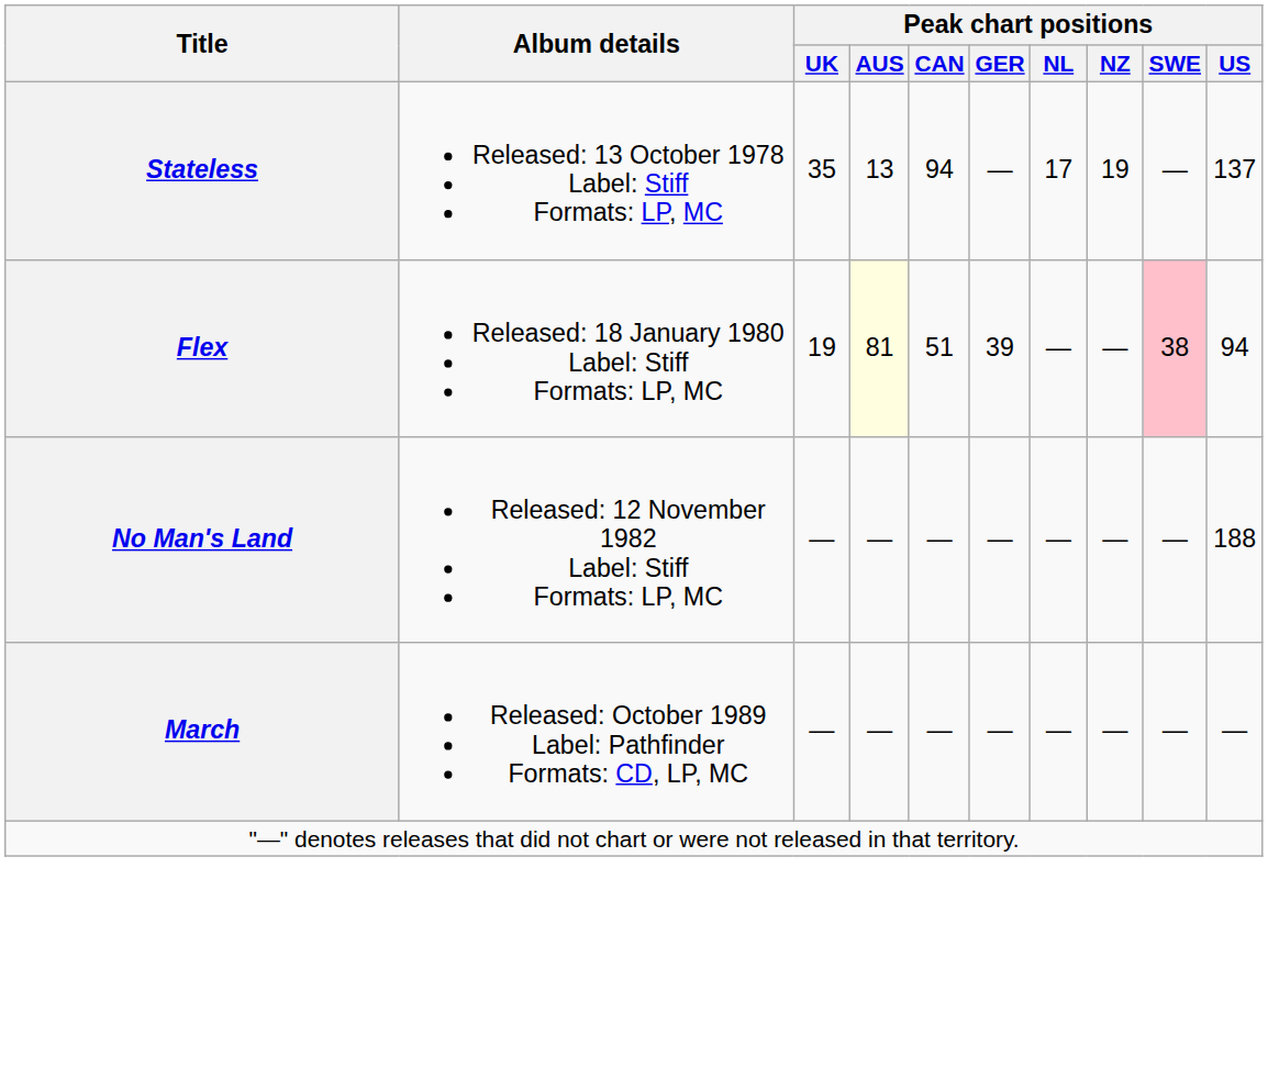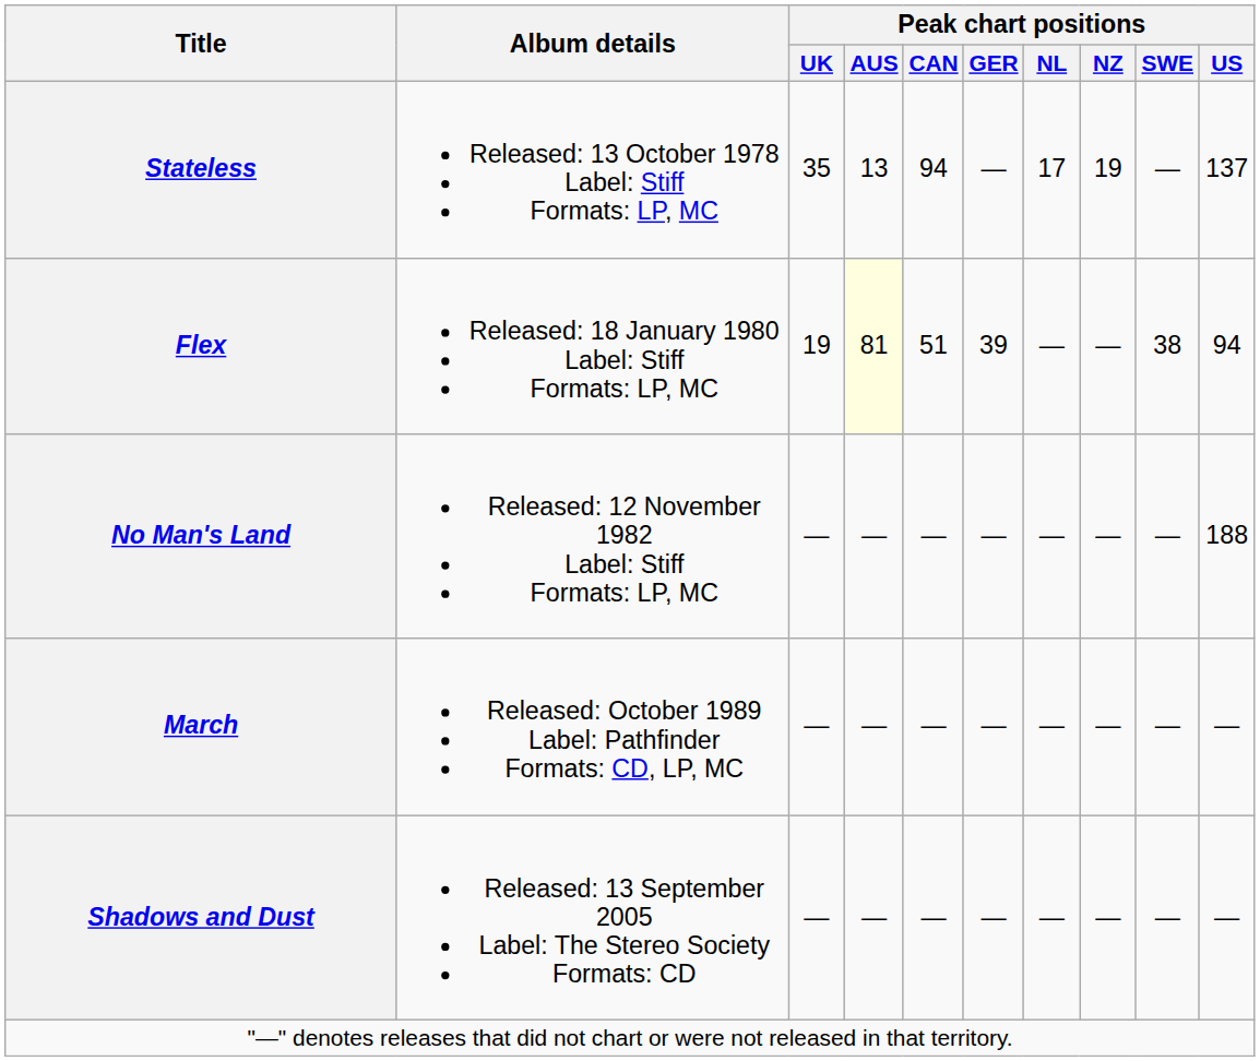Flex | Peak chart positions / SWE: pink background -> no background
+ row: Shadows and Dust | Released: 13 September 2005 Label: The Stereo Society Formats: CD | — | — | — | — | — | — | — | —
